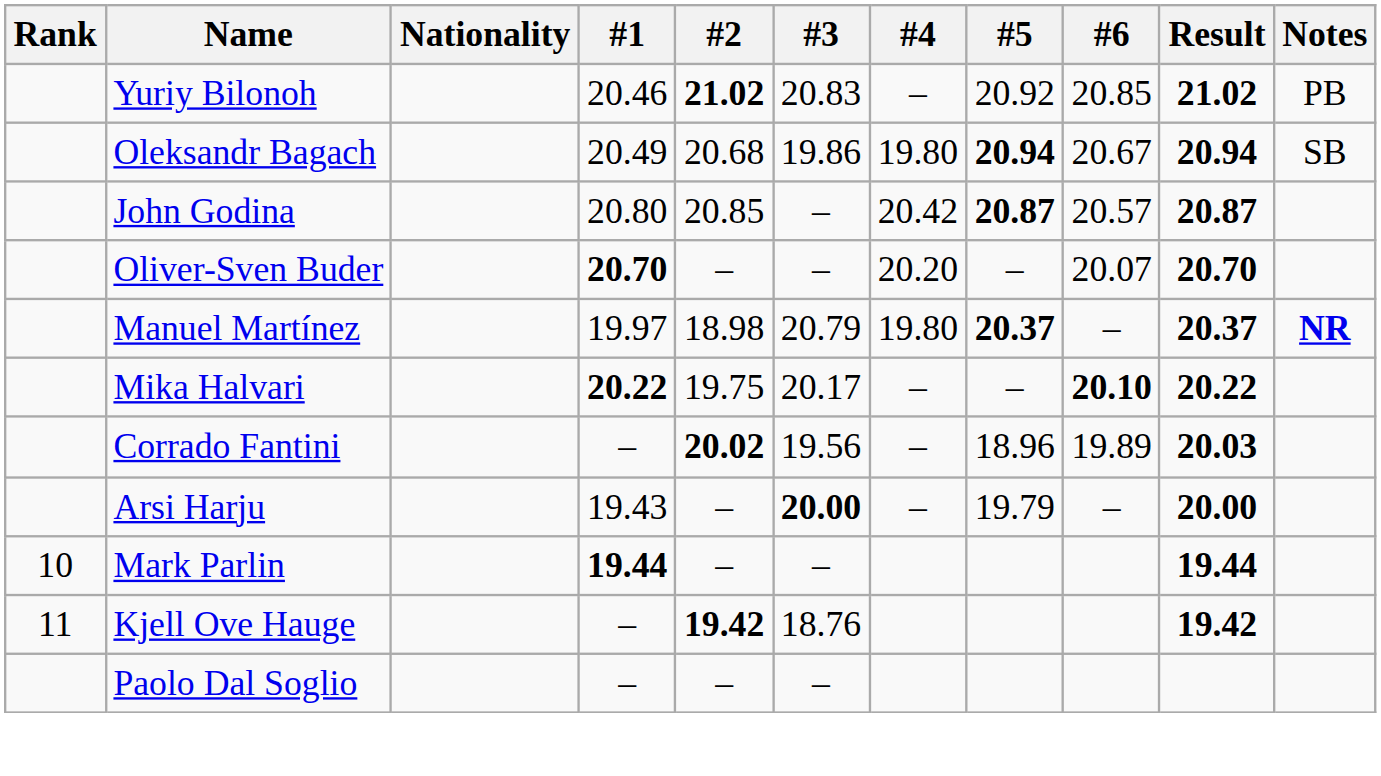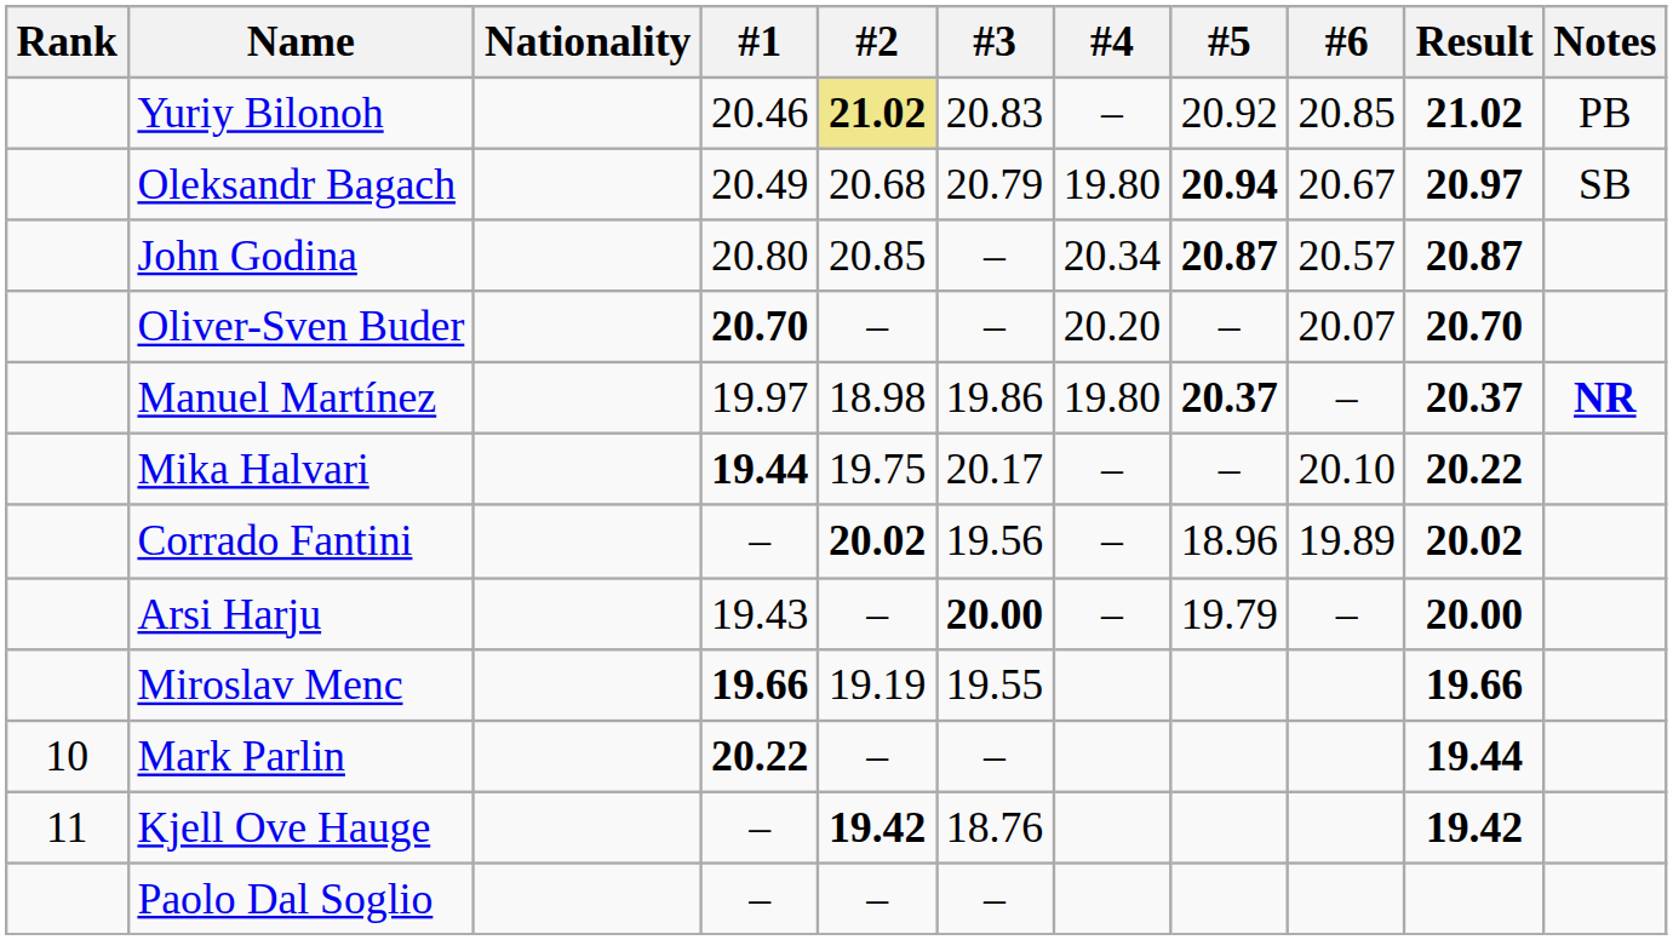Yuriy Bilonoh | #2: no background -> khaki background
Oleksandr Bagach | #3: 19.86 -> 20.79
Oleksandr Bagach | Result: 20.94 -> 20.97
John Godina | #4: 20.42 -> 20.34
Manuel Martínez | #3: 20.79 -> 19.86
Mika Halvari | #1: 20.22 -> 19.44
Mika Halvari | #6: bold -> normal
Corrado Fantini | Result: 20.03 -> 20.02
+ row: Miroslav Menc | 19.66 | 19.19 | 19.55 | 19.66
Mark Parlin | #1: 19.44 -> 20.22
